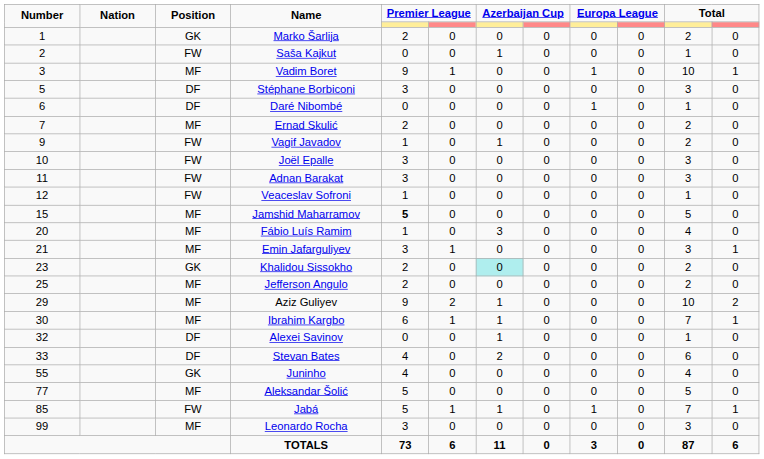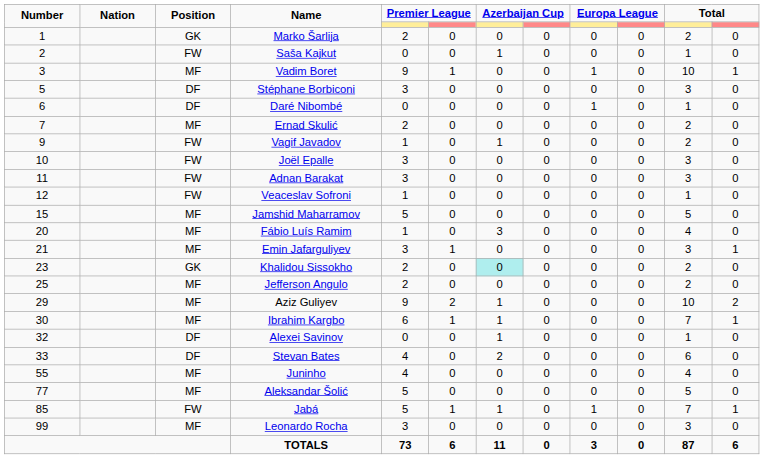Jamshid Maharramov | column 5: bold -> normal
Juninho | Position: GK -> MF
